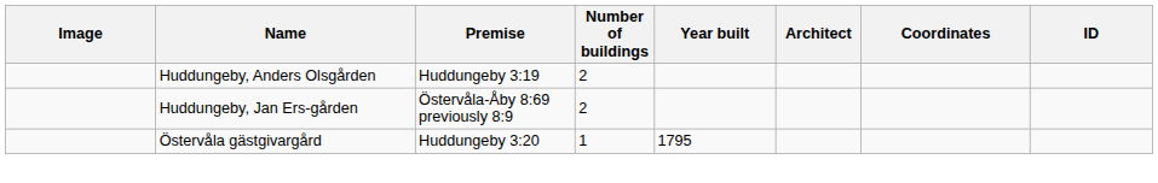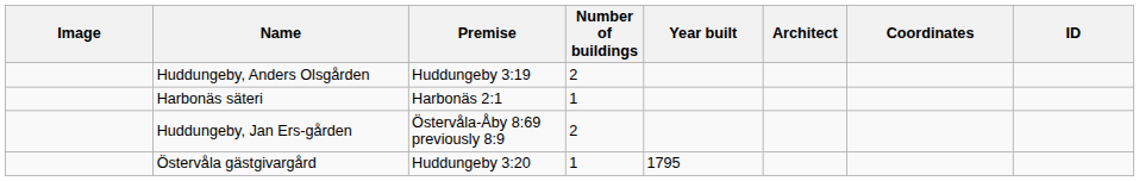+ row: Harbonäs säteri | Harbonäs 2:1 | 1
